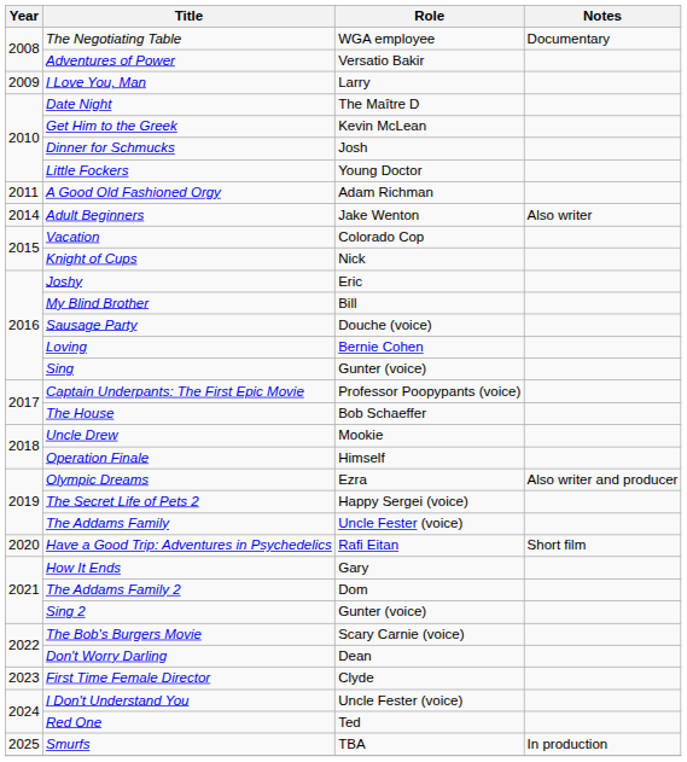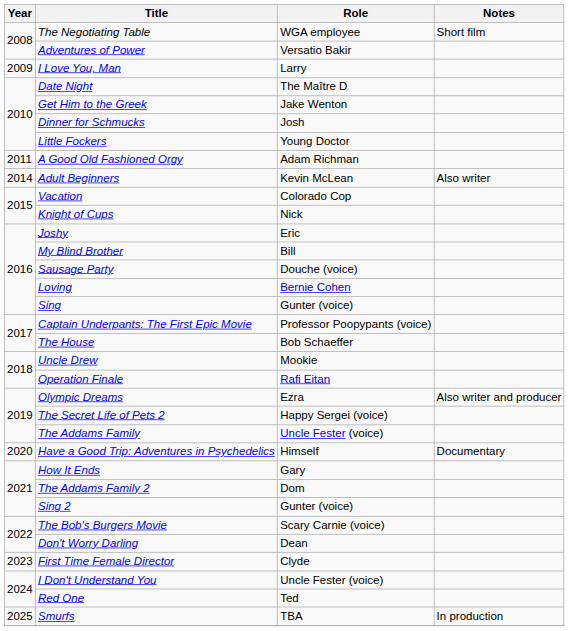The Negotiating Table | Notes: Documentary -> Short film
Get Him to the Greek | Role: Kevin McLean -> Jake Wenton
Adult Beginners | Role: Jake Wenton -> Kevin McLean
Operation Finale | Role: Himself -> Rafi Eitan
Have a Good Trip: Adventures in Psychedelics | Role: Rafi Eitan -> Himself
Have a Good Trip: Adventures in Psychedelics | Notes: Short film -> Documentary
